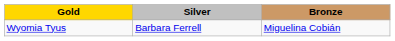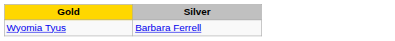- column: Bronze | Miguelina Cobián
